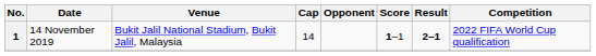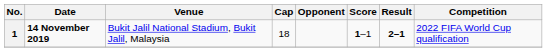1 | Date: normal -> bold
1 | Cap: 14 -> 18
